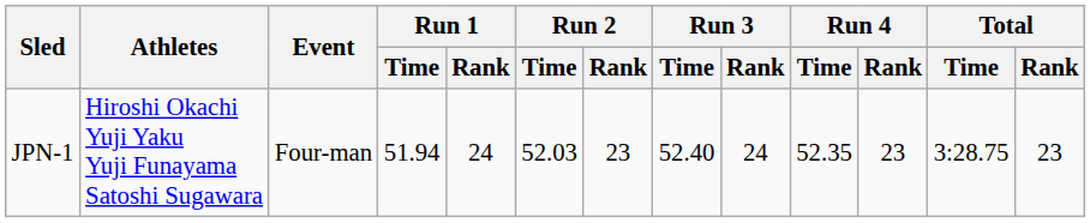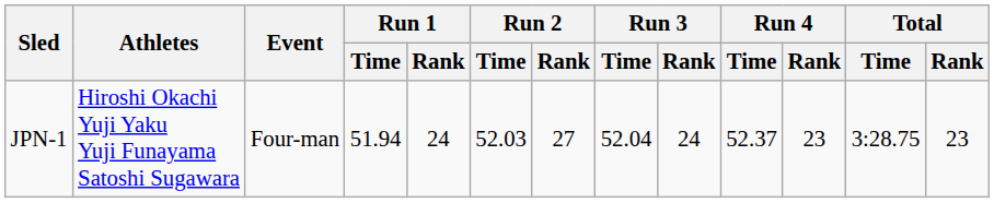JPN-1 | Run 2 / Rank: 23 -> 27
JPN-1 | Run 3 / Time: 52.40 -> 52.04
JPN-1 | Run 4 / Time: 52.35 -> 52.37
